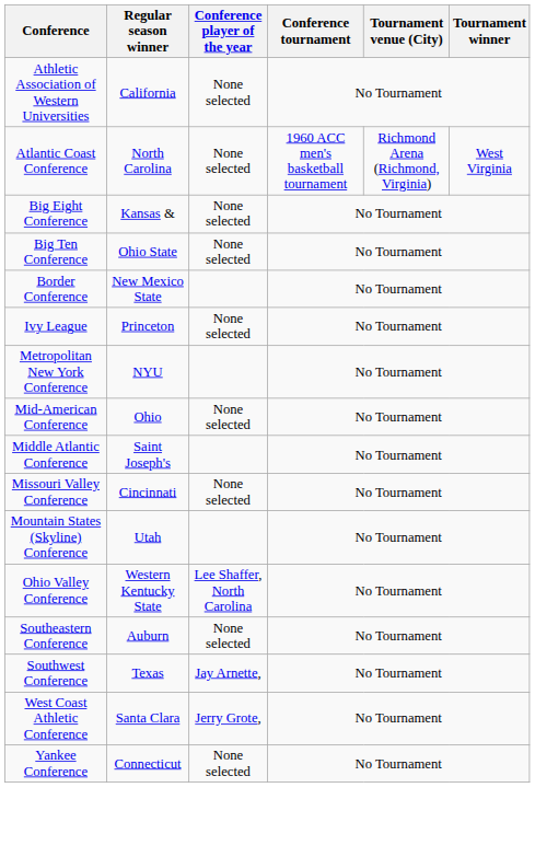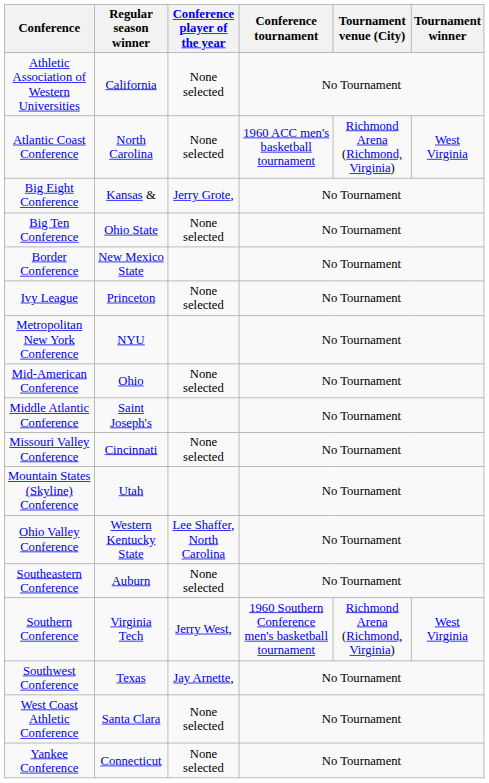Big Eight Conference | Conference player of the year: None selected -> Jerry Grote,
+ row: Southern Conference | Virginia Tech | Jerry West, | 1960 Southern Conference men's basketball tournament | Richmond Arena (Richmond, Virginia) | West Virginia
West Coast Athletic Conference | Conference player of the year: Jerry Grote, -> None selected
